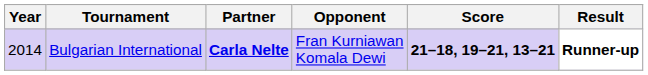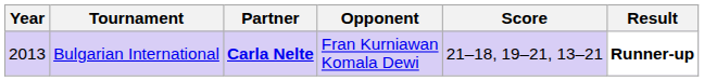Bulgarian International | Year: 2014 -> 2013
Bulgarian International | Score: bold -> normal
